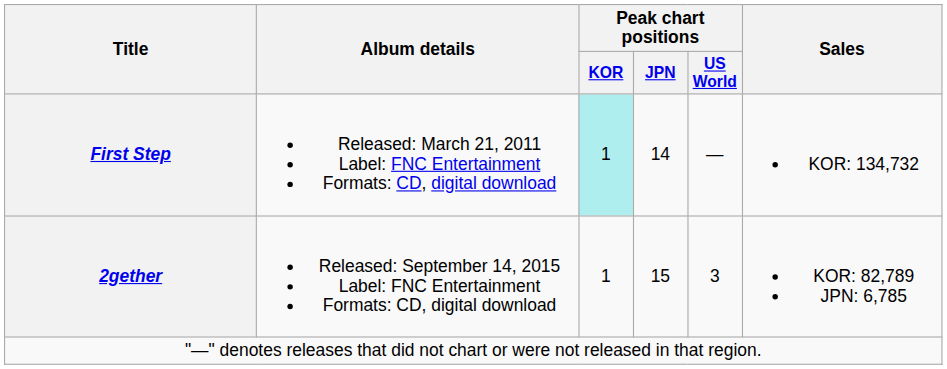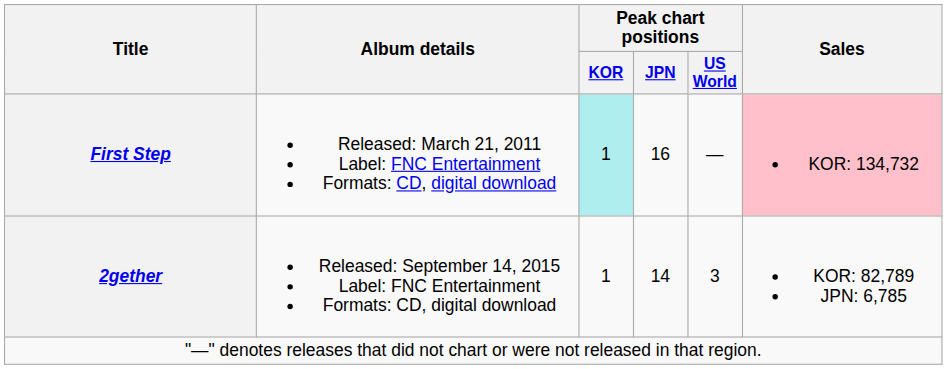First Step | Peak chart positions / JPN: 14 -> 16
First Step | Sales: no background -> pink background
2gether | Peak chart positions / JPN: 15 -> 14
